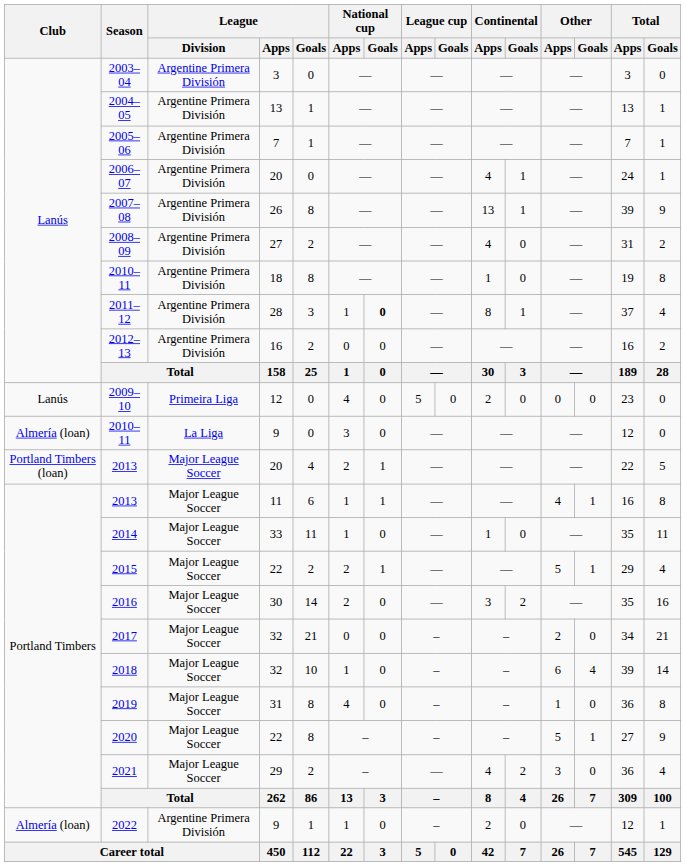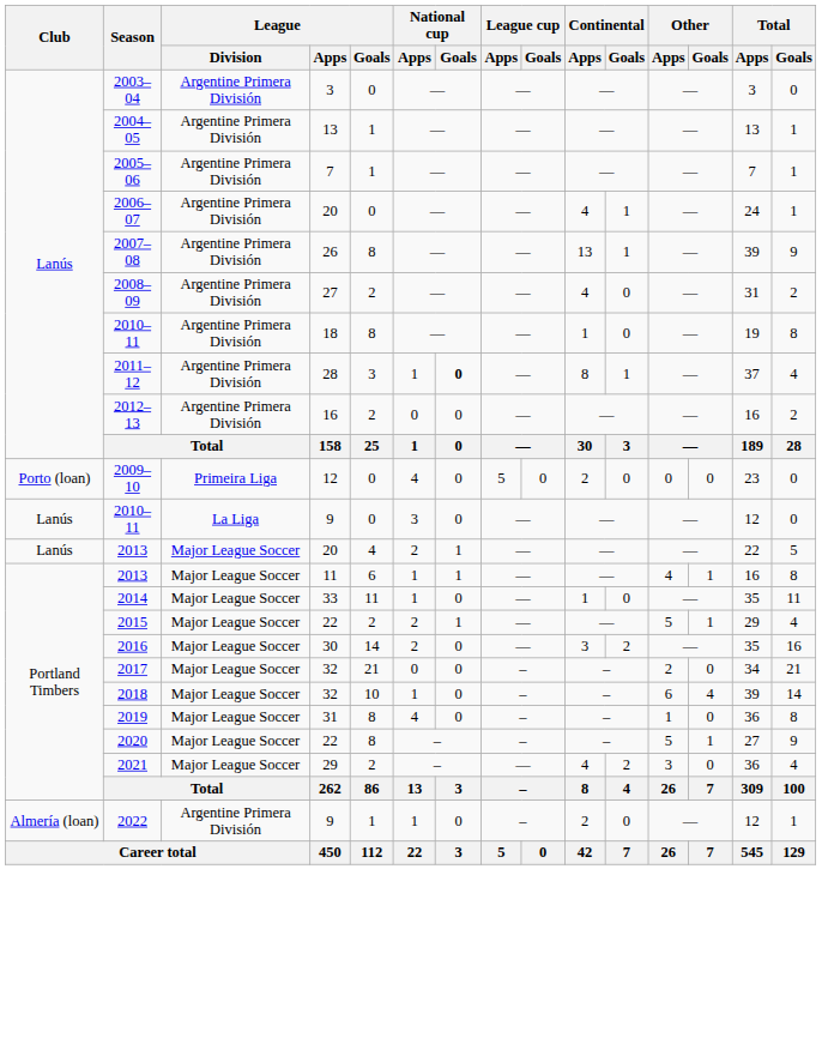2009–10 | Club: Lanús -> Porto (loan)
2010–11 / 9 | Club: Almería (loan) -> Lanús
2013 / 20 | Club: Portland Timbers (loan) -> Lanús
